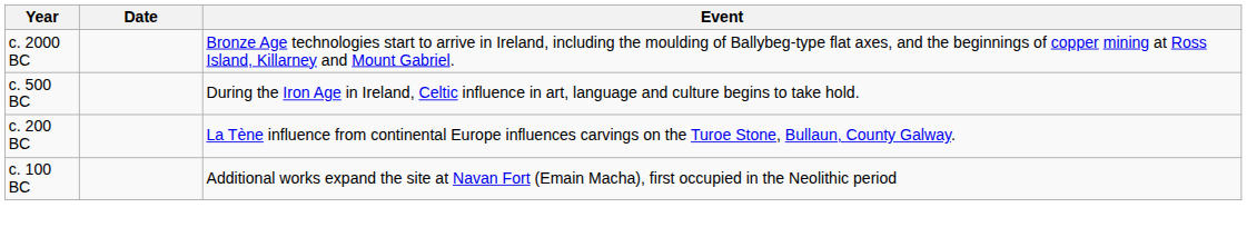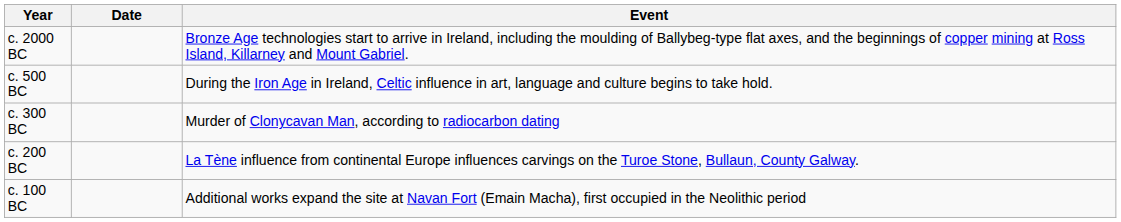+ row: c. 300 BC | Murder of Clonycavan Man, according to radiocarbon dating
